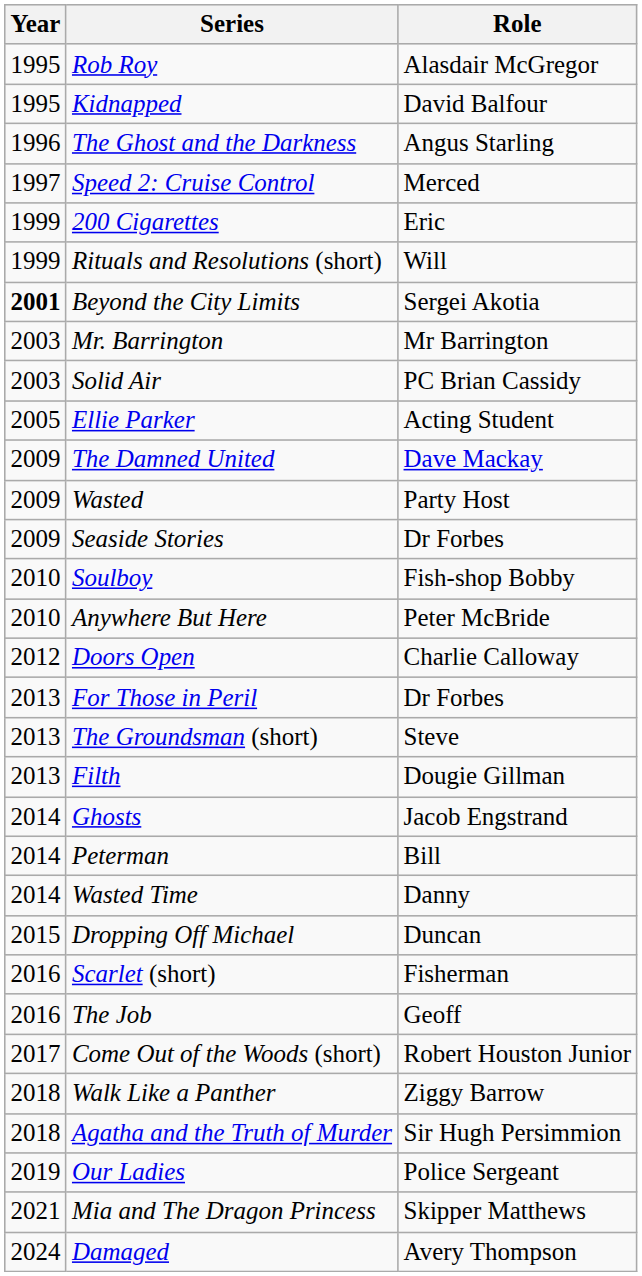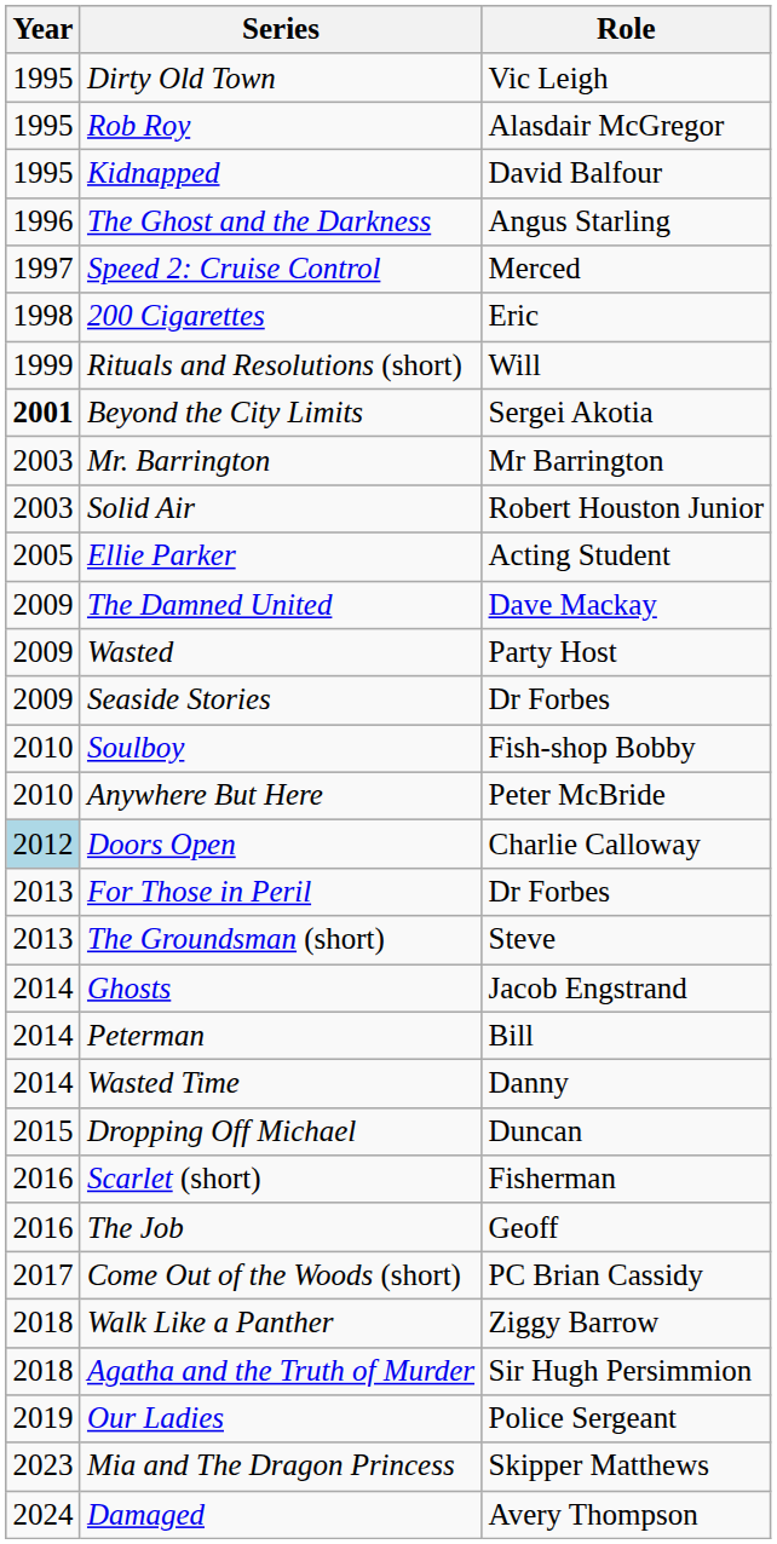+ row: 1995 | Dirty Old Town | Vic Leigh
200 Cigarettes | Year: 1999 -> 1998
Solid Air | Role: PC Brian Cassidy -> Robert Houston Junior
Doors Open | Year: no background -> lightblue background
- row: 2013 | Filth | Dougie Gillman
Come Out of the Woods (short) | Role: Robert Houston Junior -> PC Brian Cassidy
Mia and The Dragon Princess | Year: 2021 -> 2023
